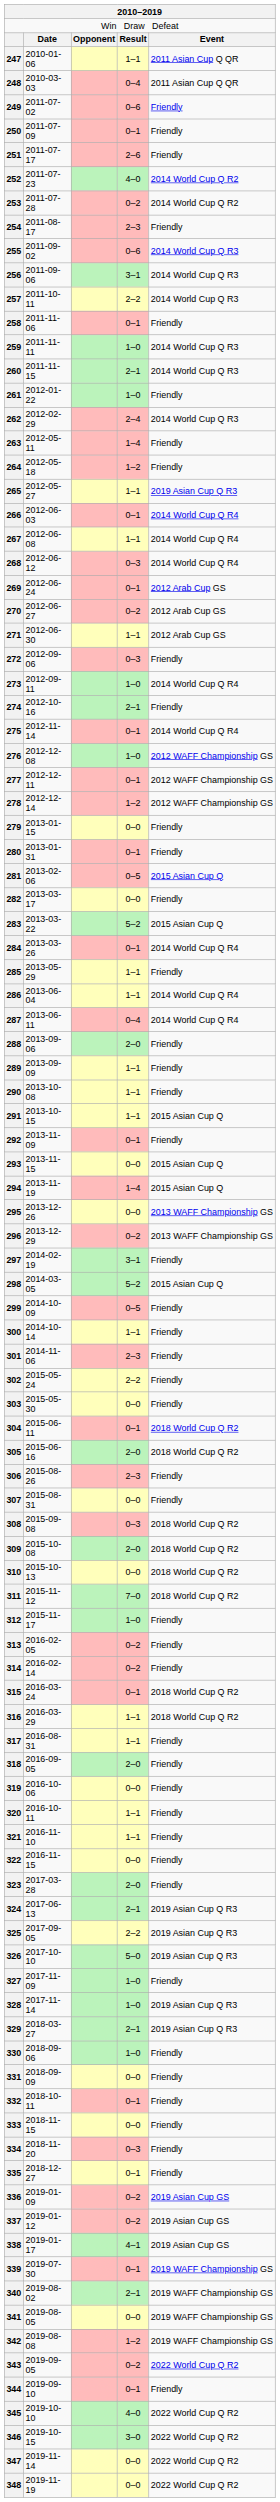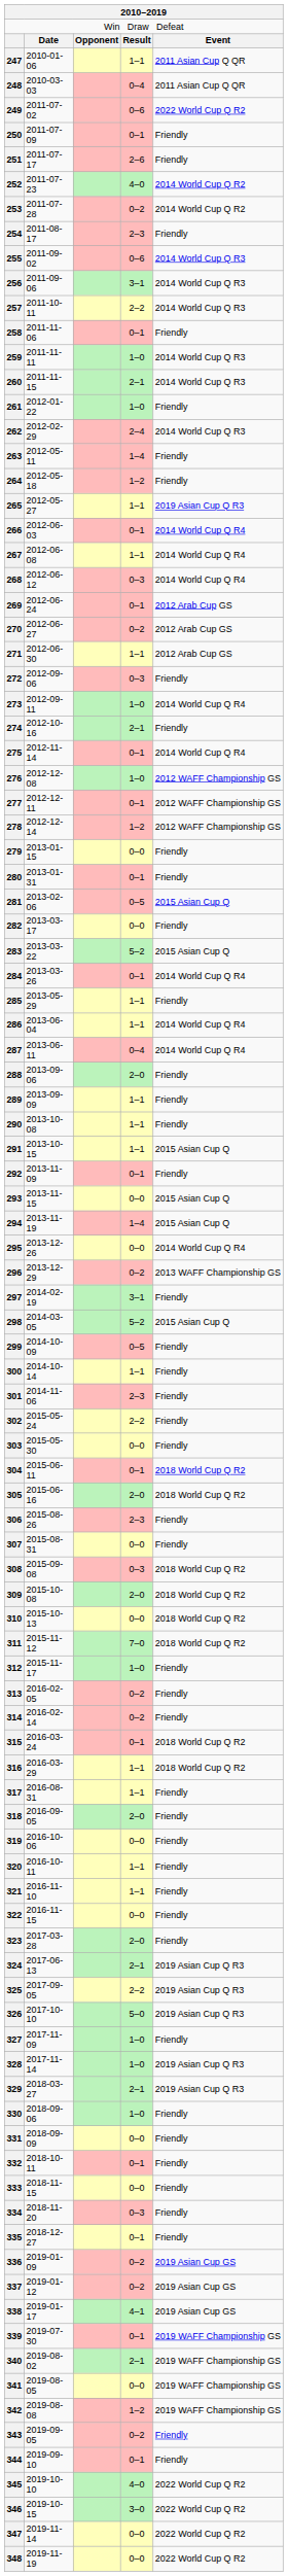249 | column 5: Friendly -> 2022 World Cup Q R2
295 | column 5: 2013 WAFF Championship GS -> 2014 World Cup Q R4
343 | column 5: 2022 World Cup Q R2 -> Friendly
